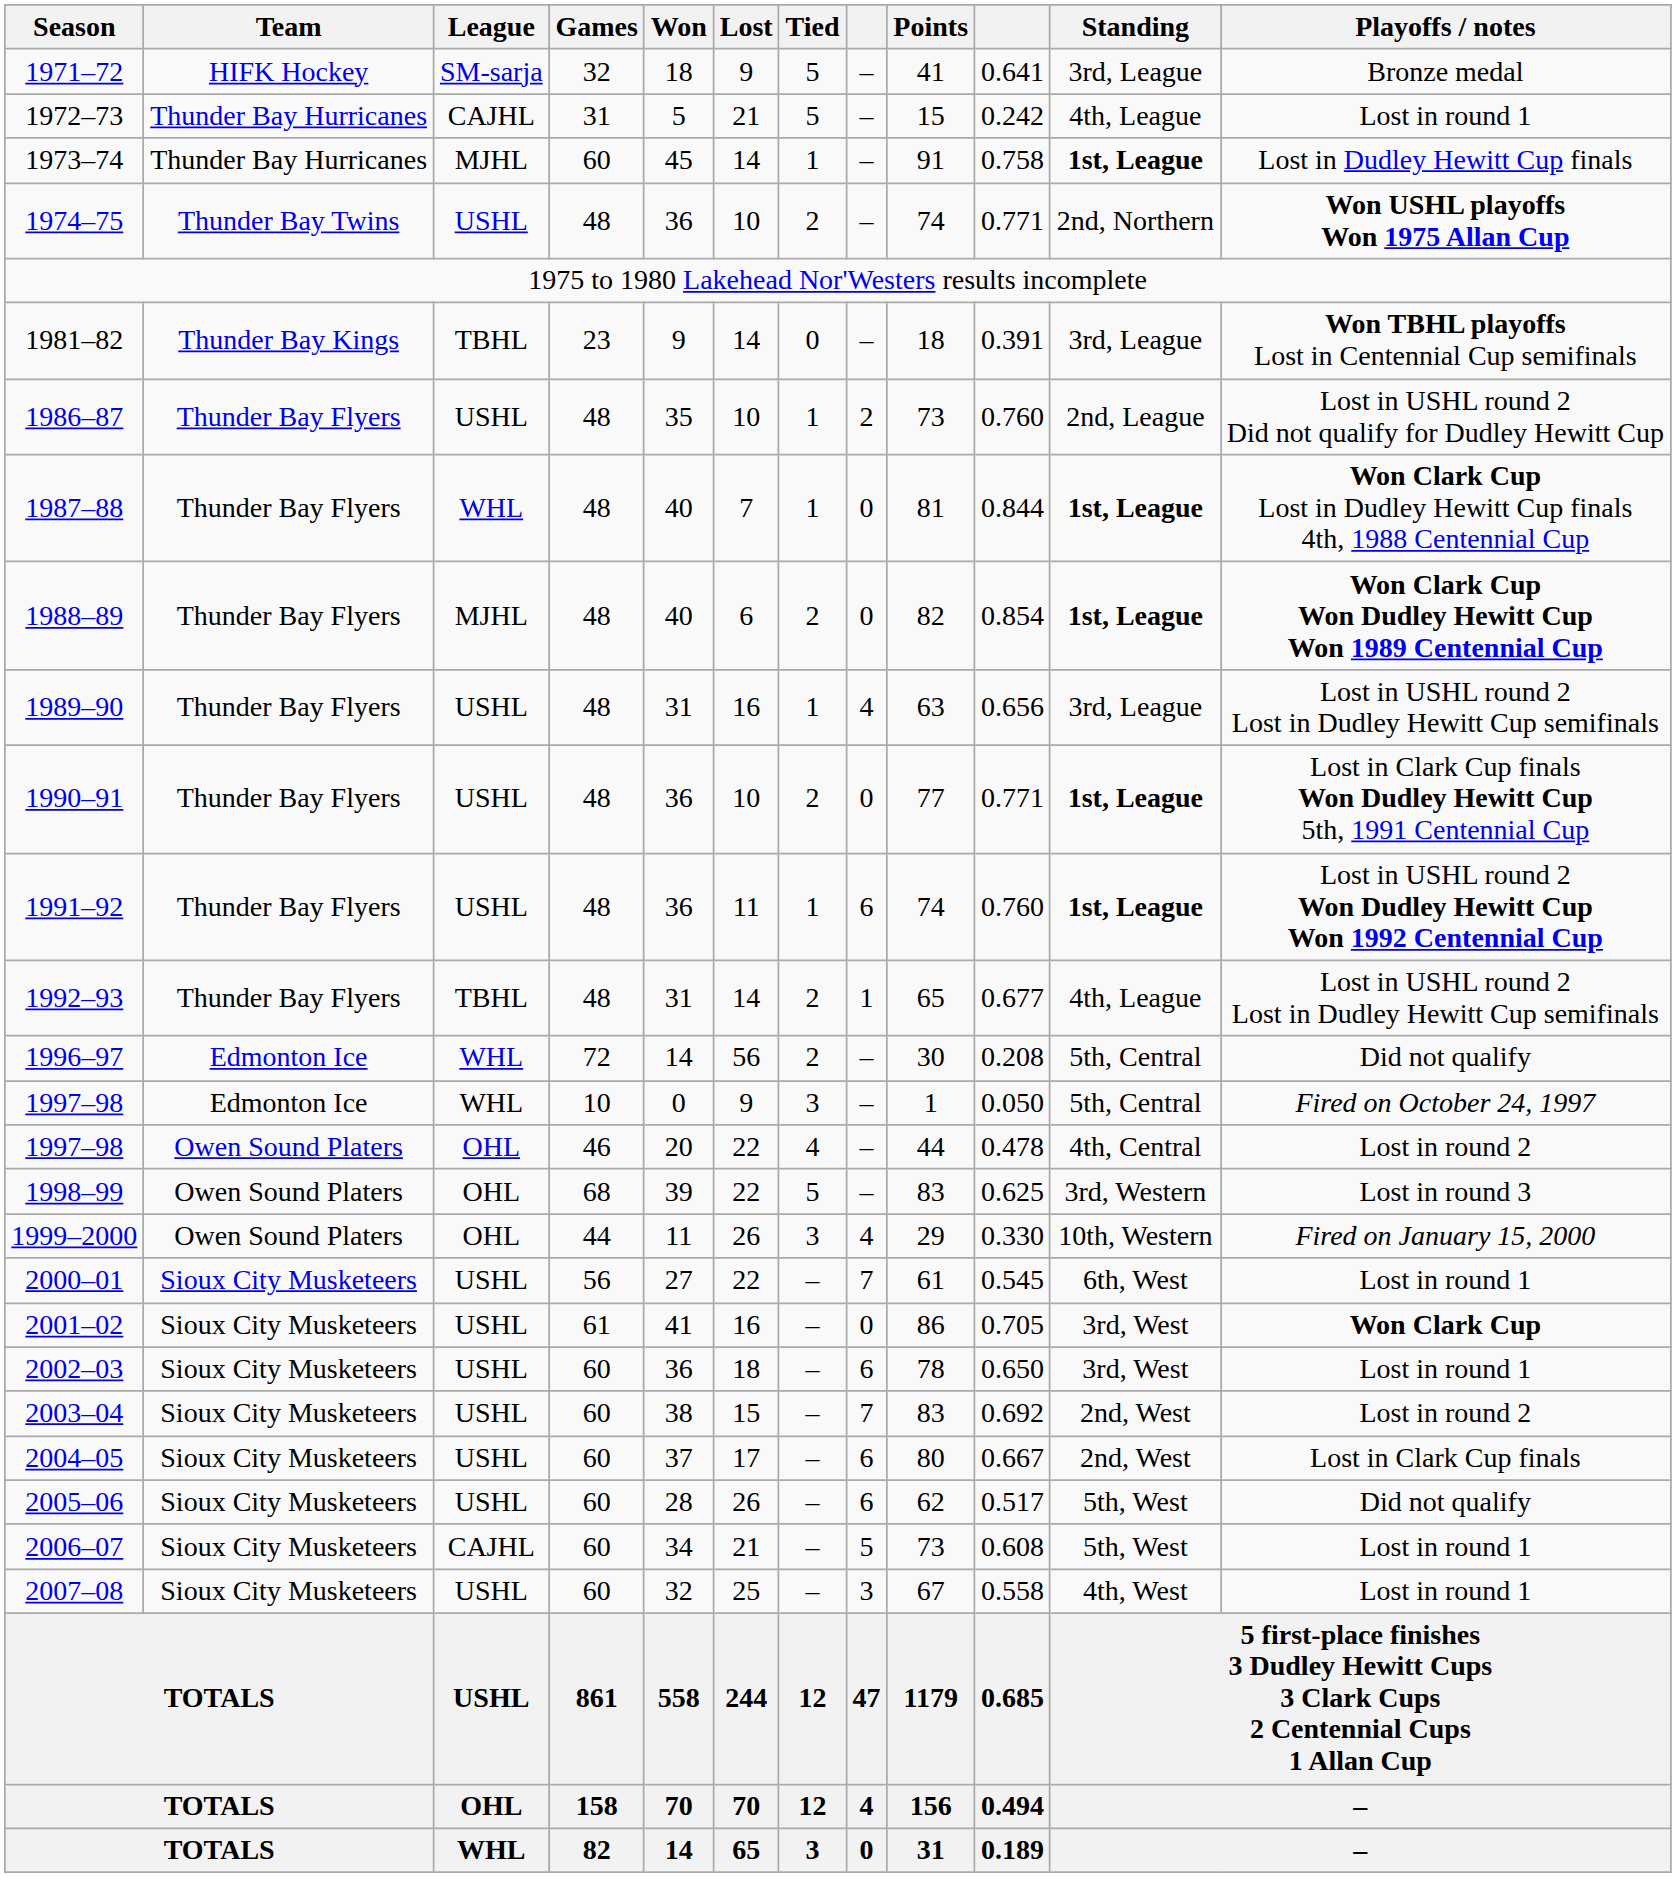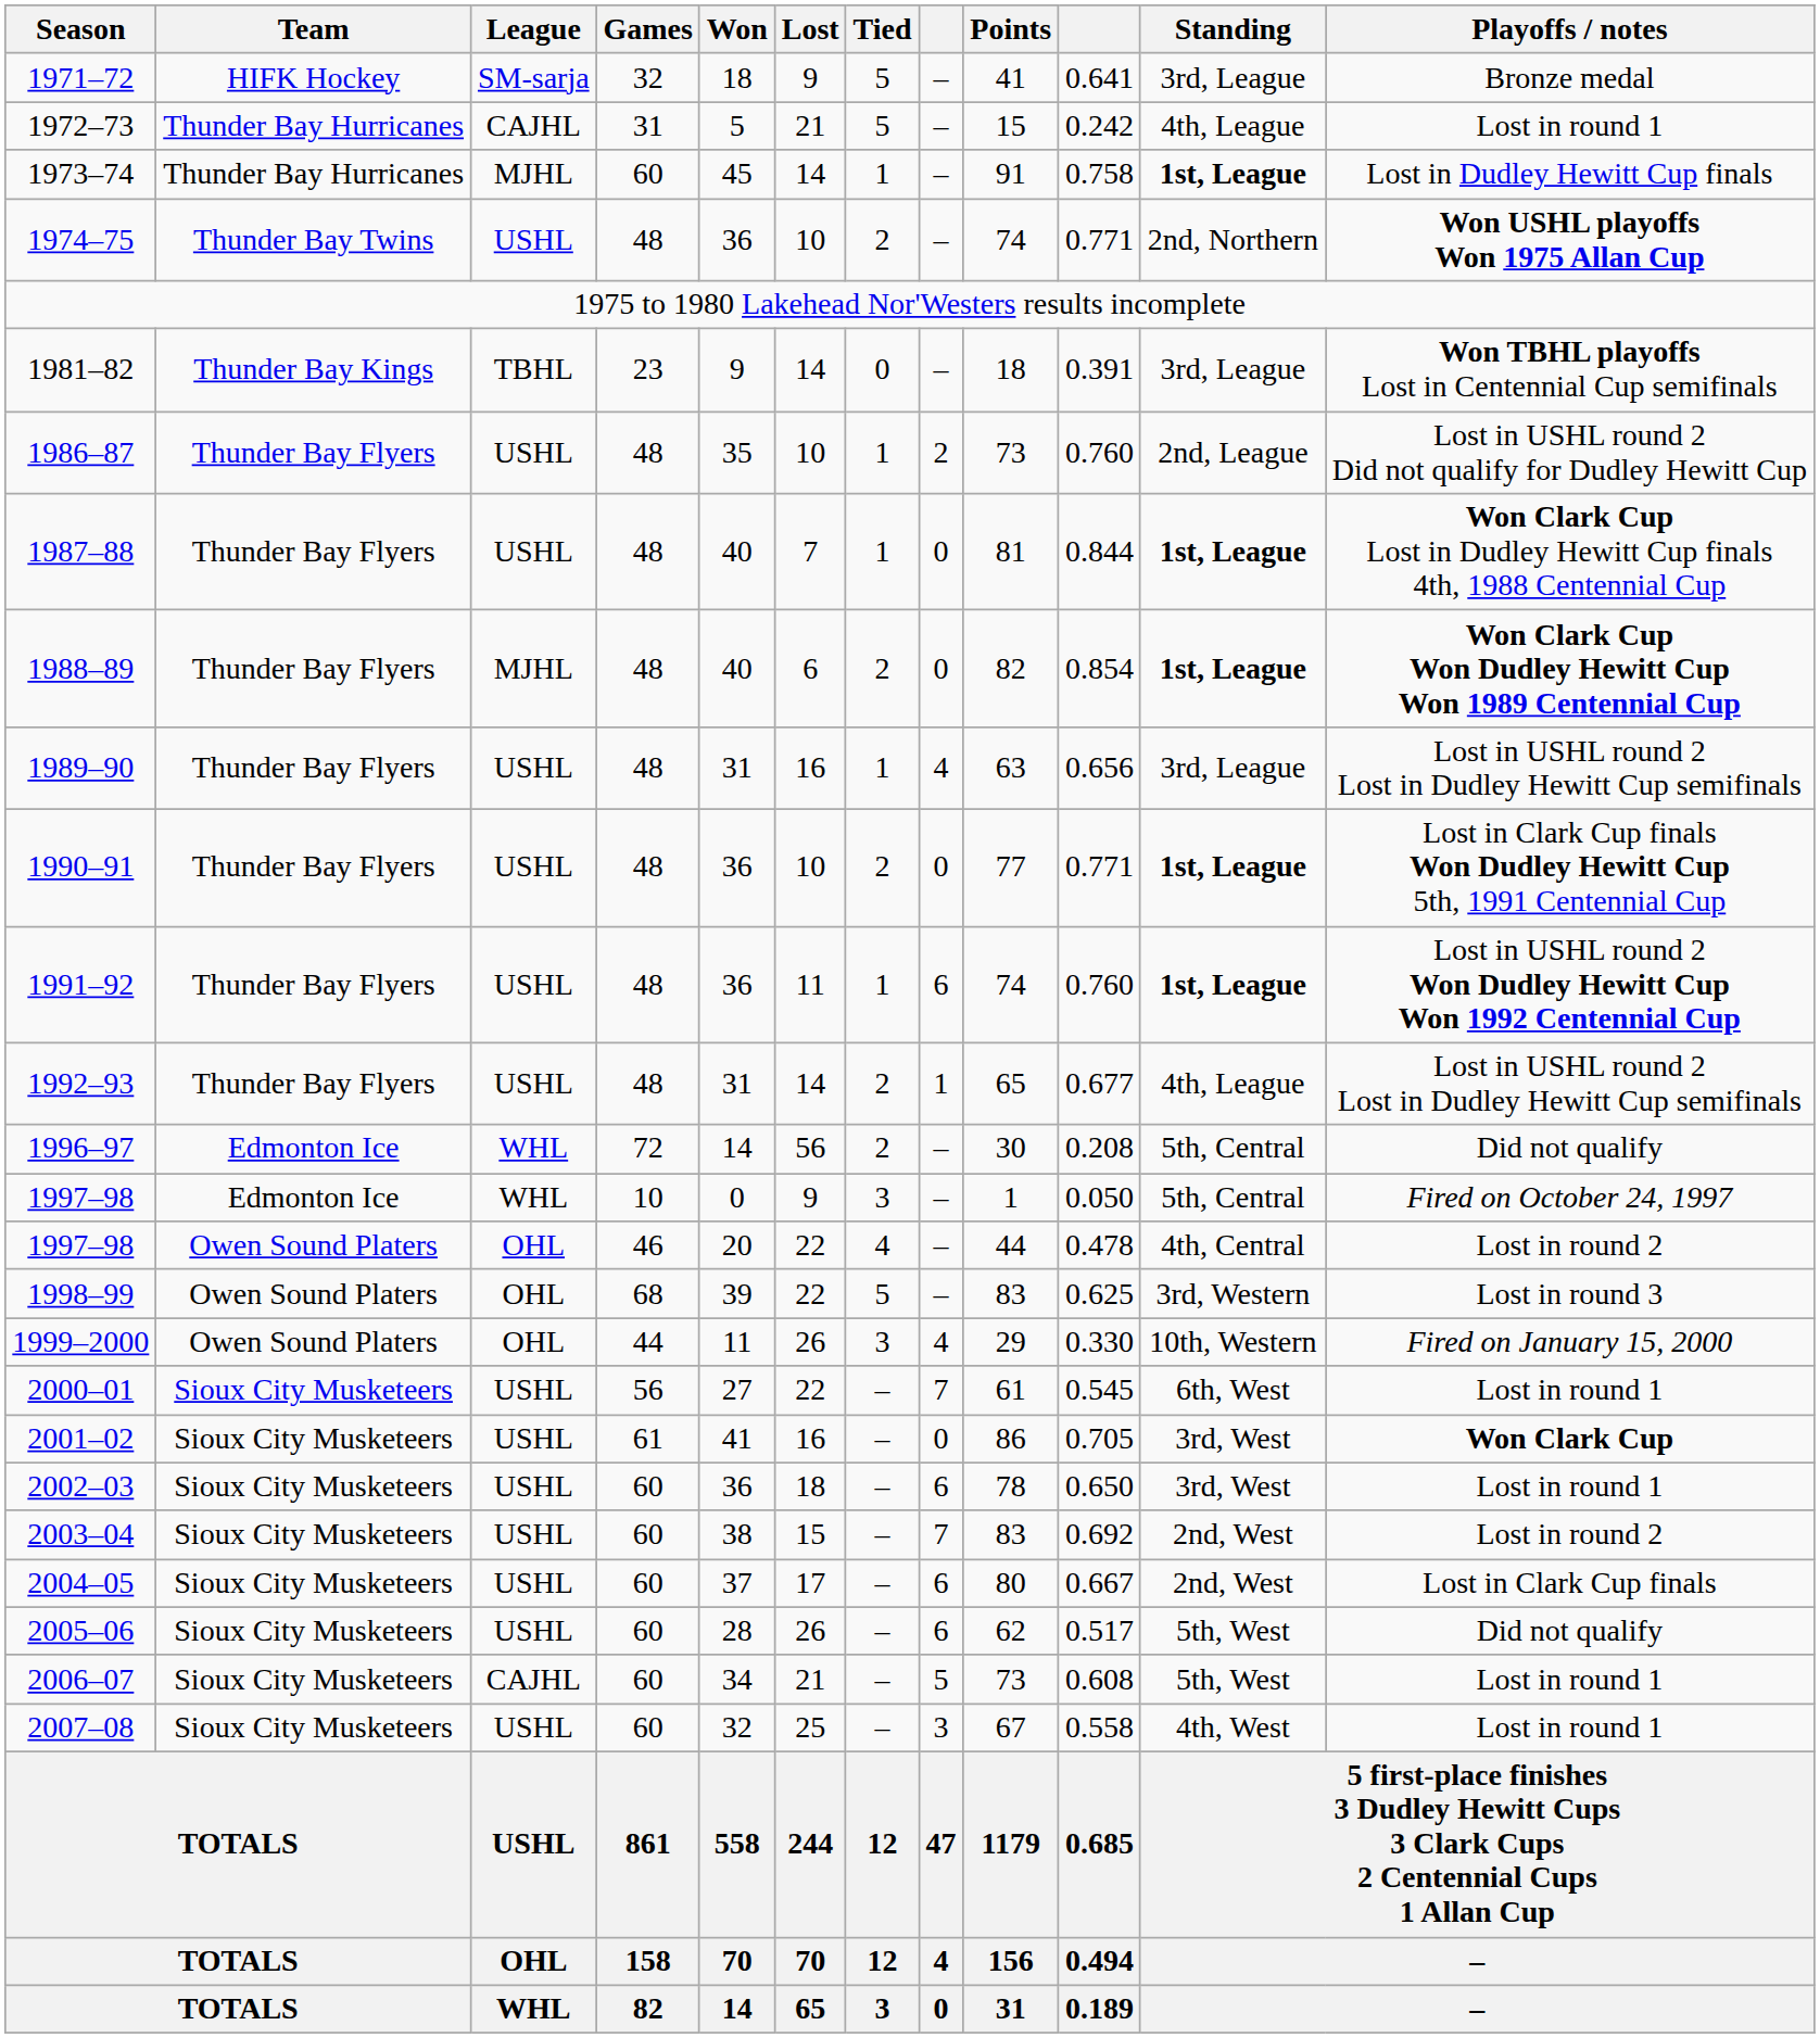1987–88 | League: WHL -> USHL
1992–93 | League: TBHL -> USHL
